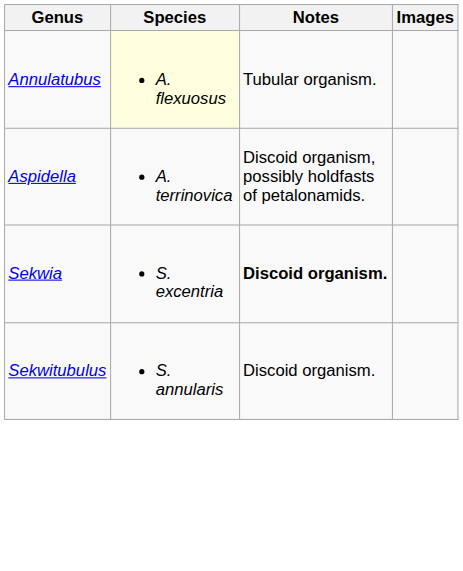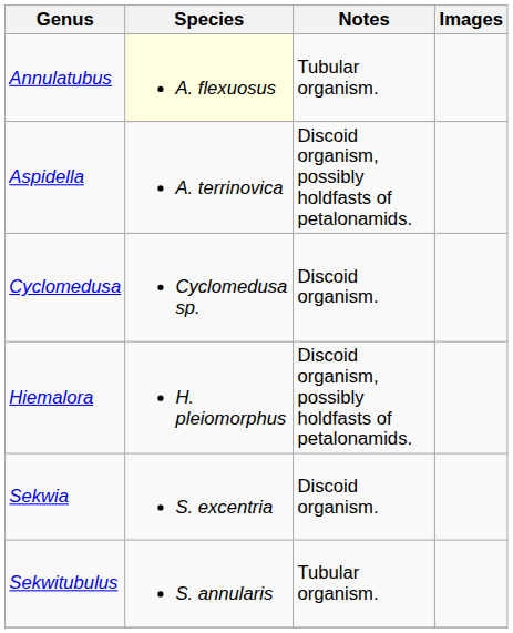+ row: Cyclomedusa | Cyclomedusa sp. | Discoid organism.
+ row: Hiemalora | H. pleiomorphus | Discoid organism, possibly holdfasts of petalonamids.
Sekwia | Notes: bold -> normal
Sekwitubulus | Notes: Discoid organism. -> Tubular organism.
